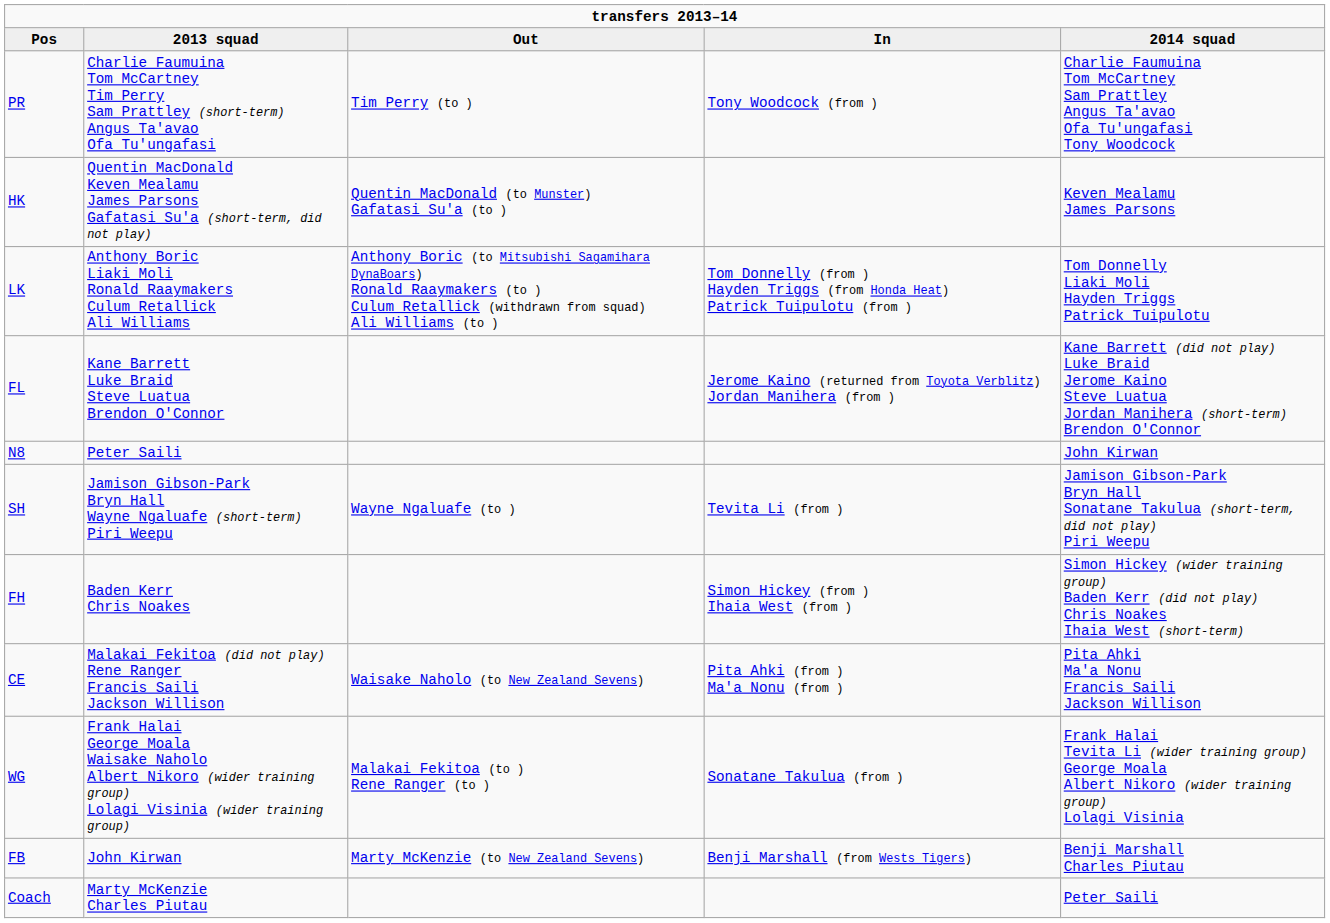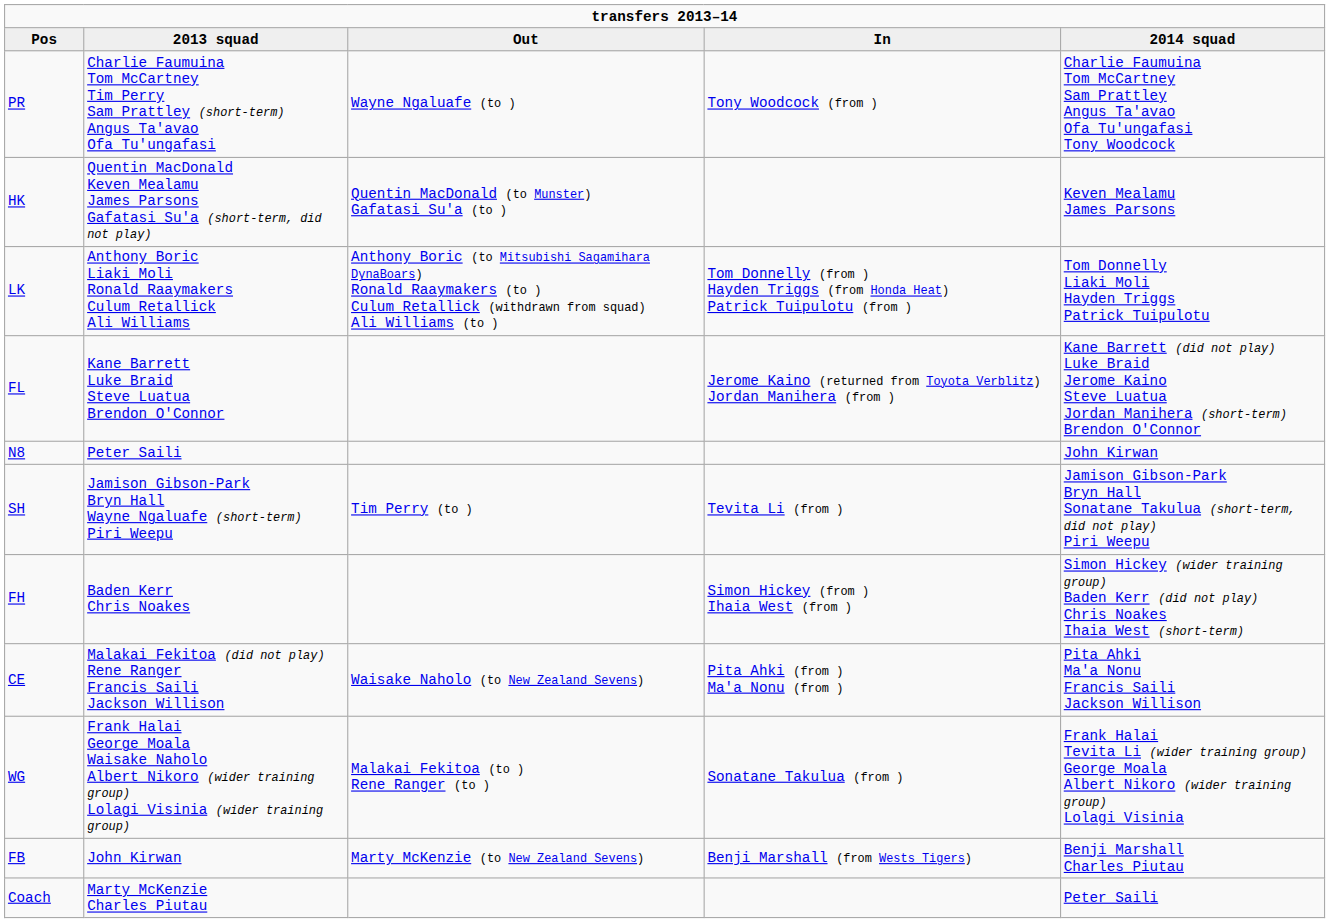PR | Out: Tim Perry (to ) -> Wayne Ngaluafe (to )
SH | Out: Wayne Ngaluafe (to ) -> Tim Perry (to )
